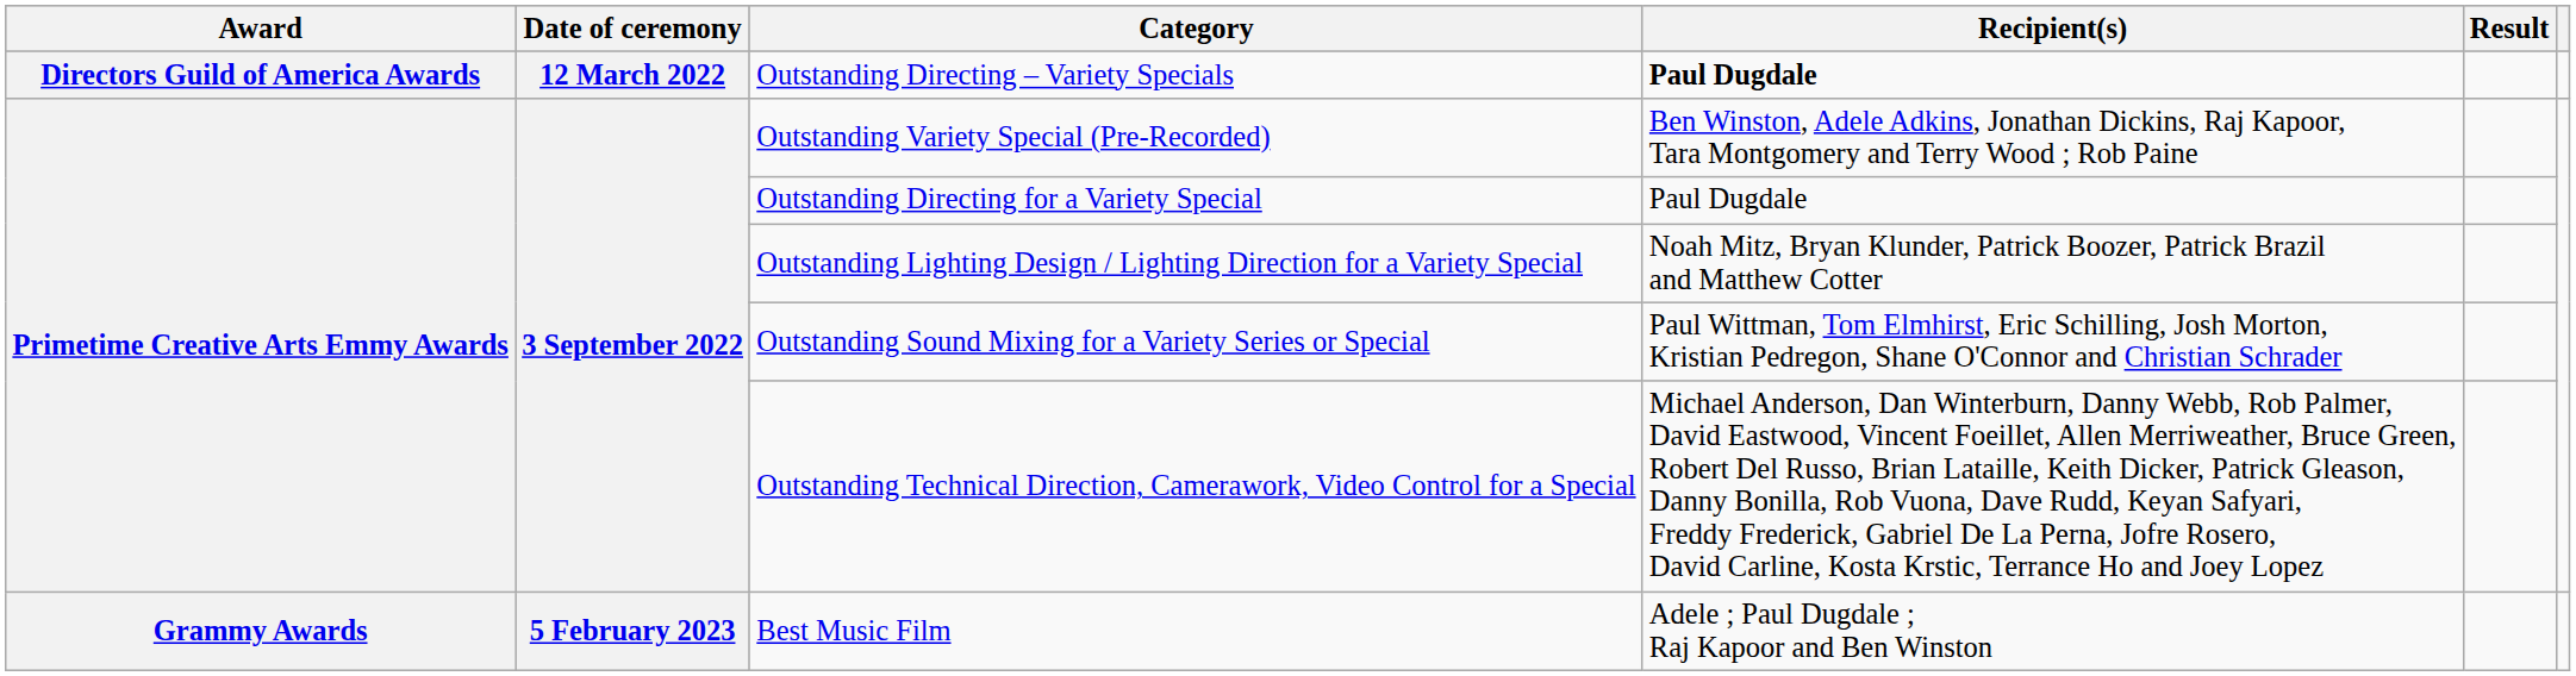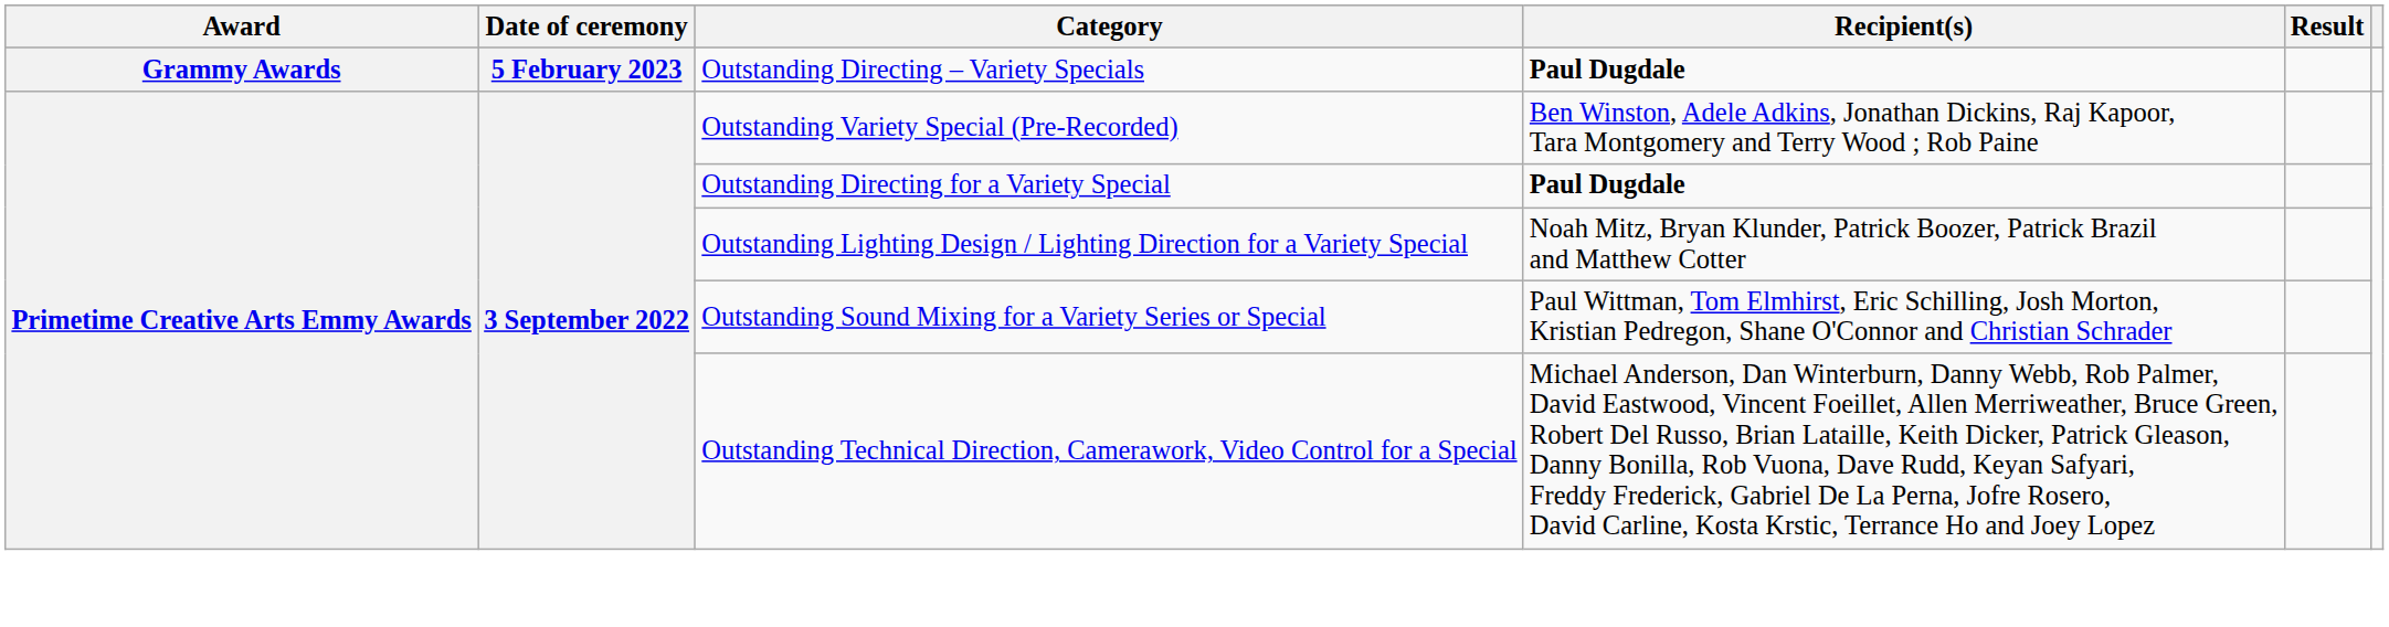Outstanding Directing – Variety Specials | Award: Directors Guild of America Awards -> Grammy Awards
Outstanding Directing – Variety Specials | Date of ceremony: 12 March 2022 -> 5 February 2023
Outstanding Directing for a Variety Special | Recipient(s): normal -> bold
- row: Grammy Awards | 5 February 2023 | Best Music Film | Adele ; Paul Dugdale ; Raj Kapoor and Ben Winston
